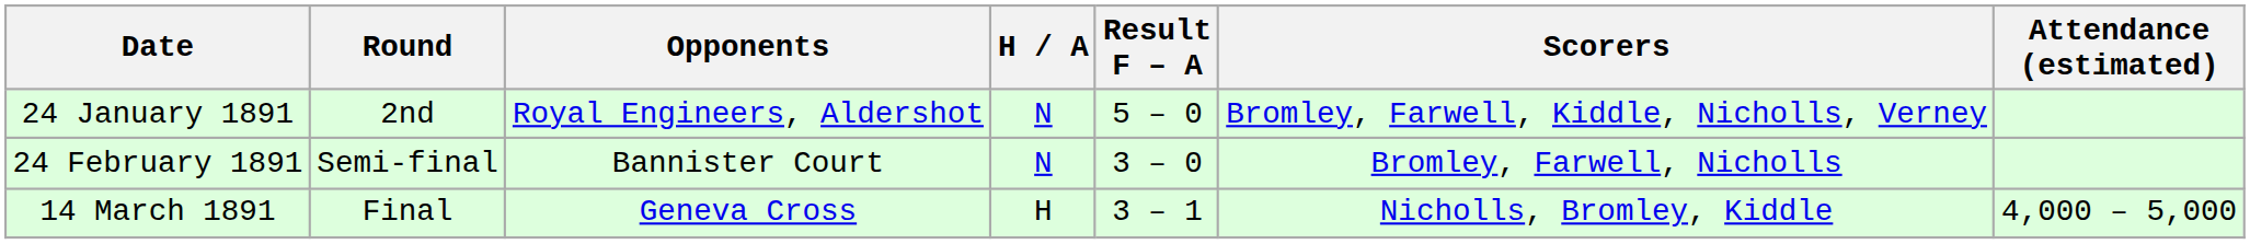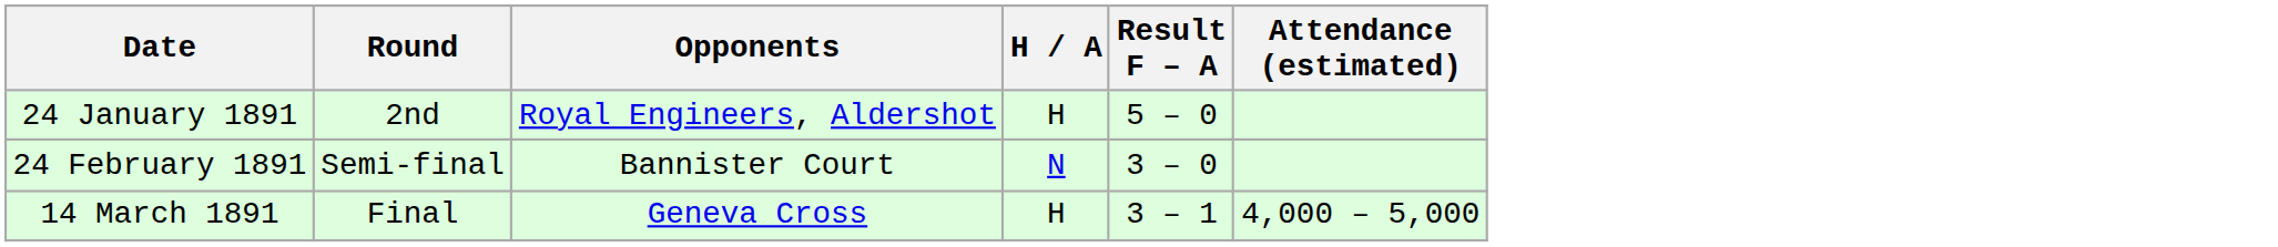- column: Scorers | Bromley, Farwell, Kiddle, Nicholls, Verney | Bromley, Farwell, Nicholls | Nicholls, Bromley, Kiddle
24 January 1891 | H / A: N -> H
